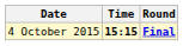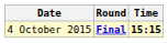columns swapped: Time <-> Round
